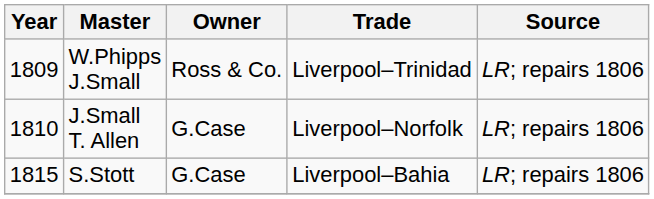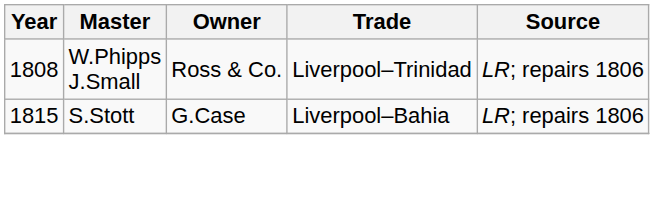W.Phipps J.Small | Year: 1809 -> 1808
- row: 1810 | J.Small T. Allen | G.Case | Liverpool–Norfolk | LR; repairs 1806
